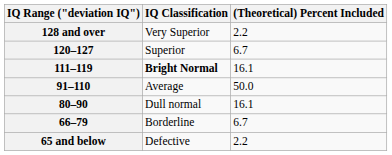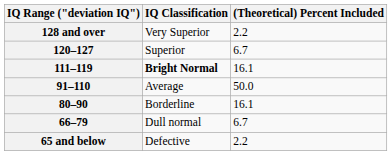80–90 | IQ Classification: Dull normal -> Borderline
66–79 | IQ Classification: Borderline -> Dull normal
